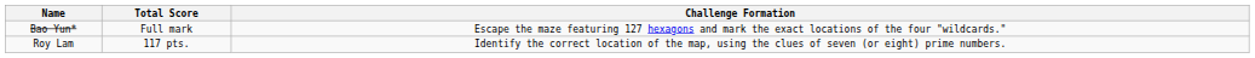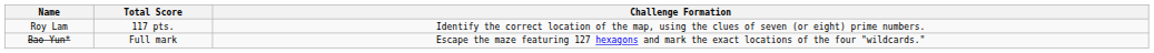rows swapped: Roy Lam <-> Bao Yun*
